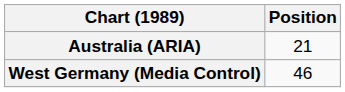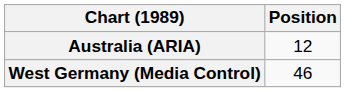Australia (ARIA) | Position: 21 -> 12
